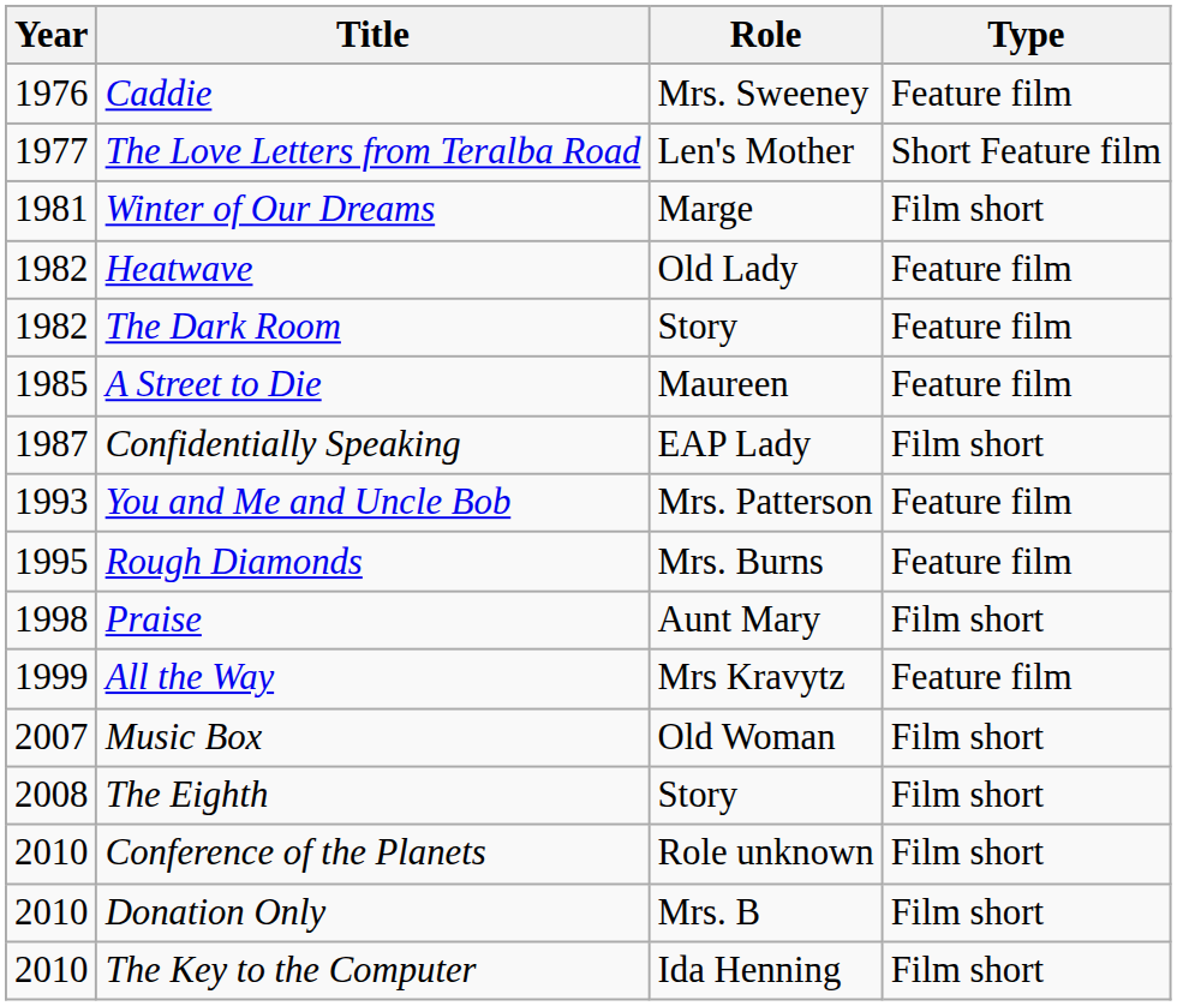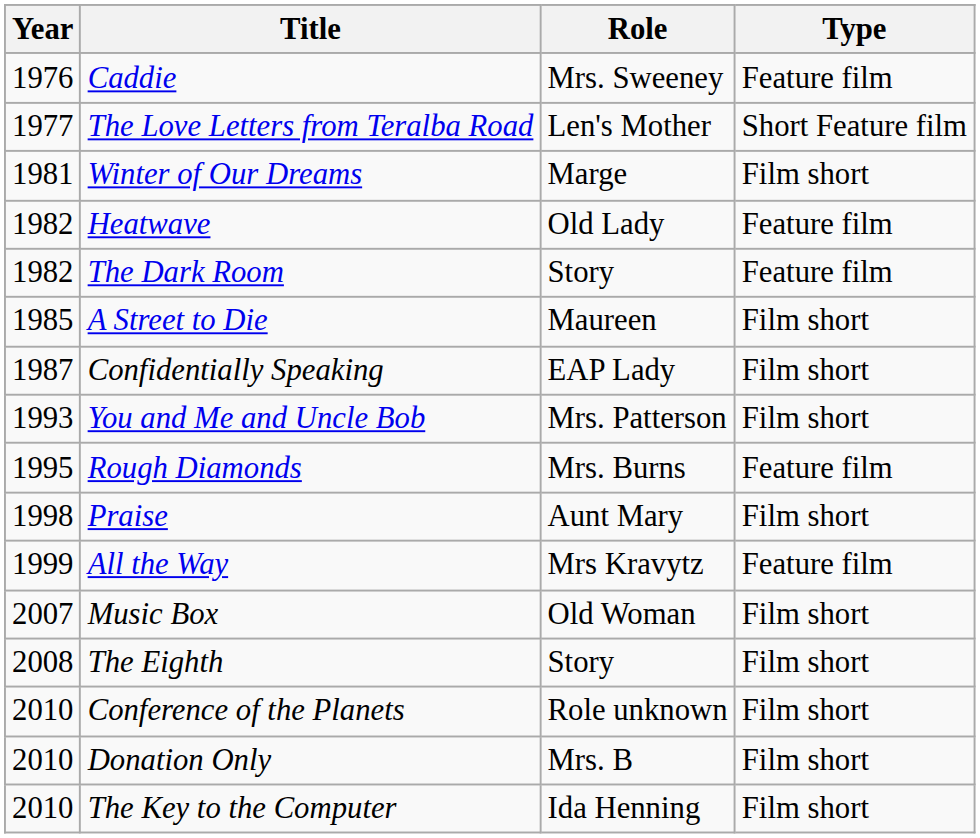A Street to Die | Type: Feature film -> Film short
You and Me and Uncle Bob | Type: Feature film -> Film short
